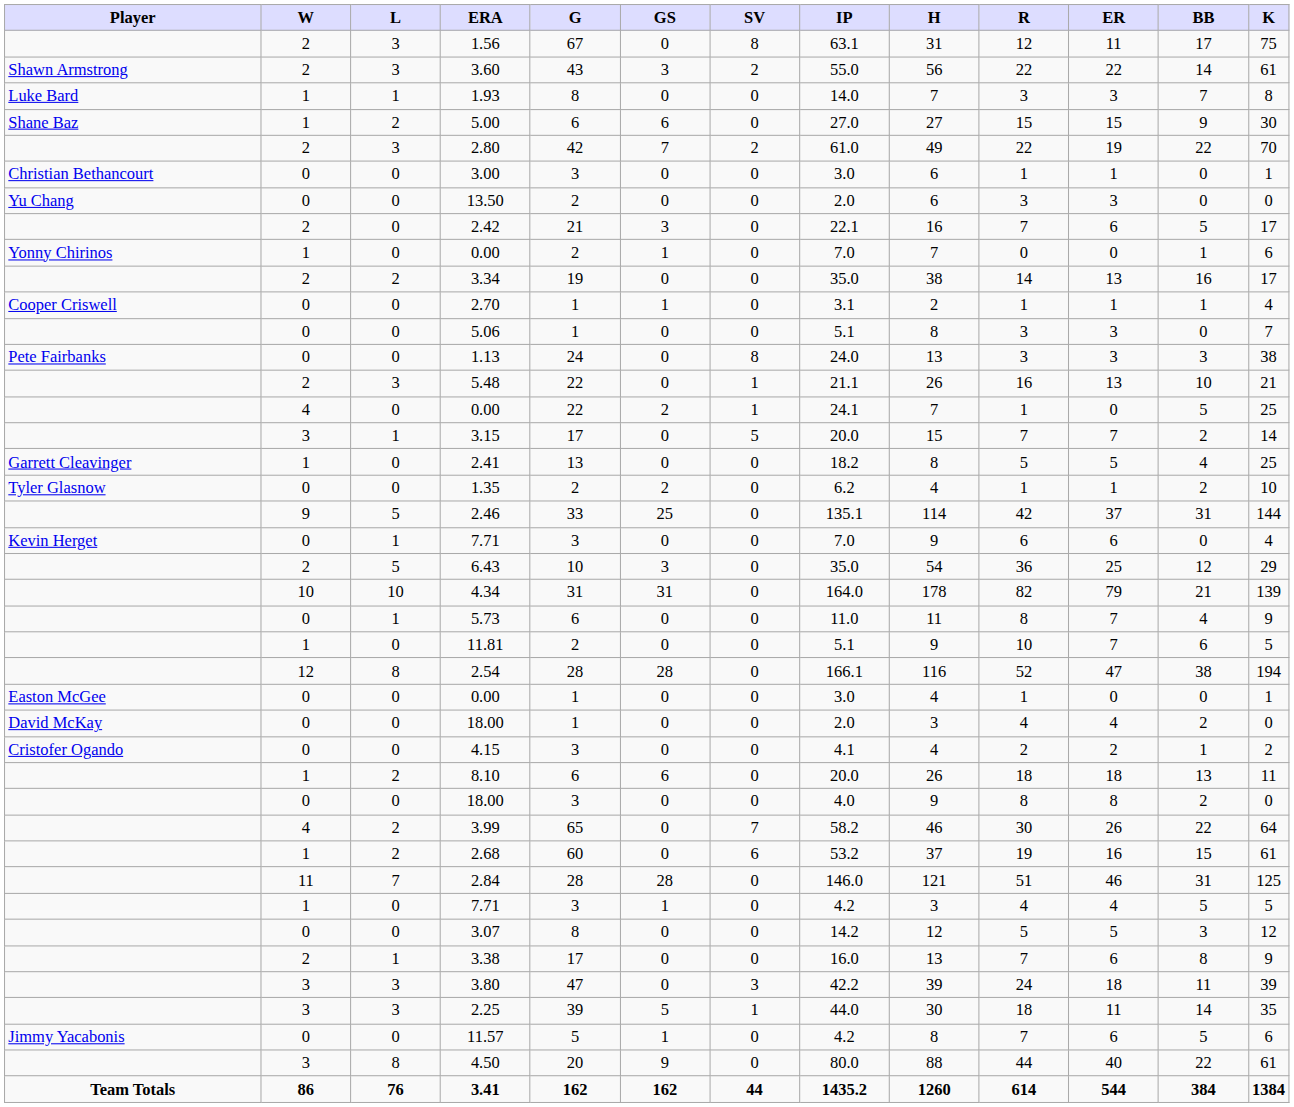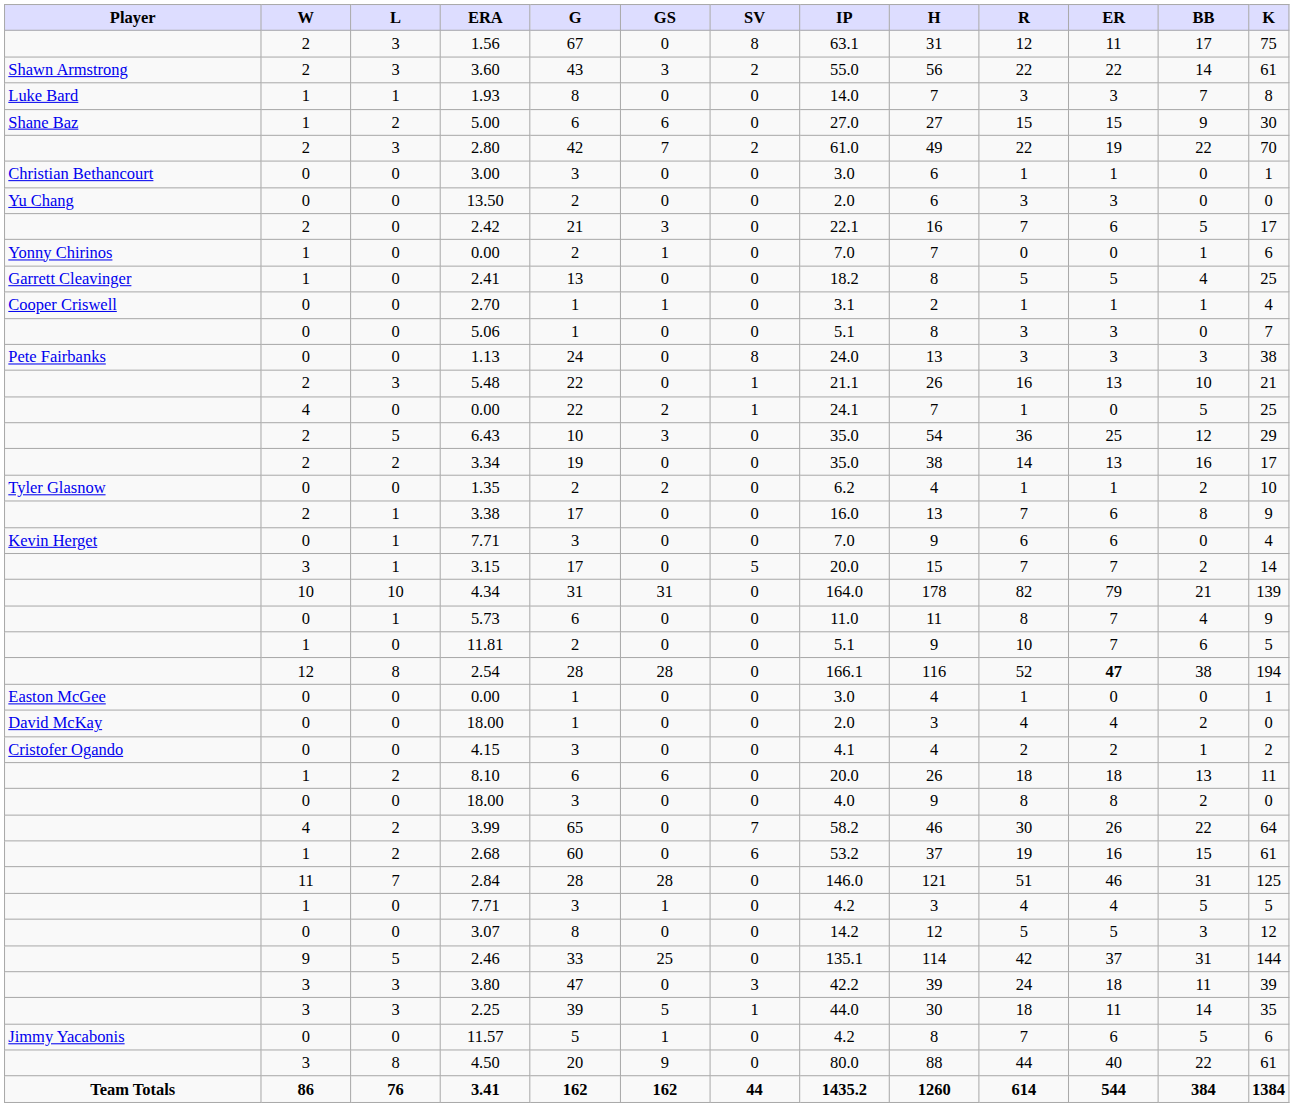rows swapped: 2.41 <-> 3.34
rows swapped: 6.43 <-> 3.15
rows swapped: 3.38 <-> 2.46
2.54 | ER: normal -> bold
